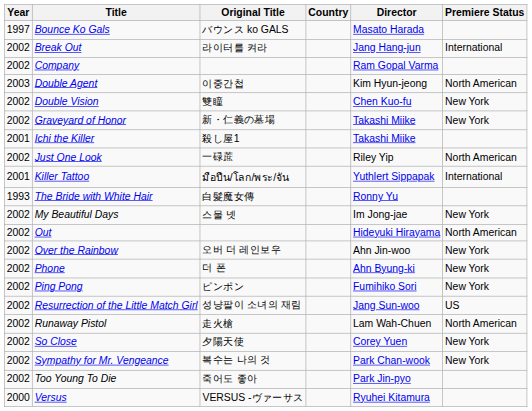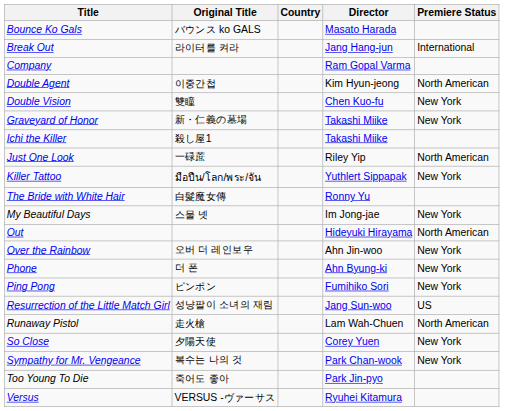- column: Year | 1997 | 2002 | 2002 | 2003 | 2002 | 2002 | 2001 | 2002 | 2001 | 1993 | 2002 | 2002 | 2002 | 2002 | 2002 | 2002 | 2002 | 2002 | 2002 | 2002 | 2000
Killer Tattoo | Premiere Status: International -> New York
